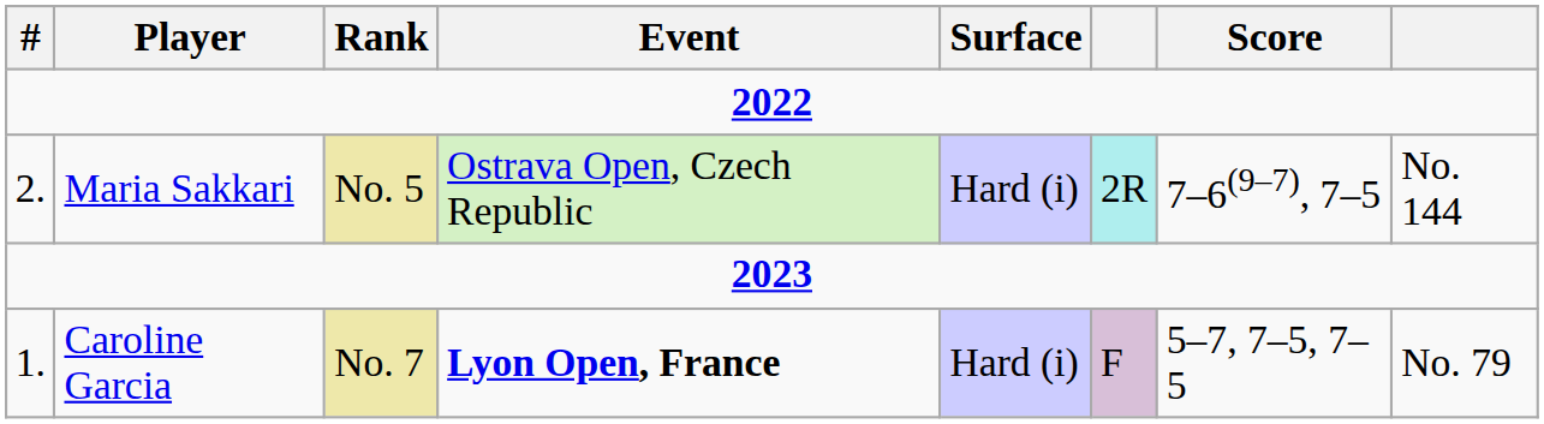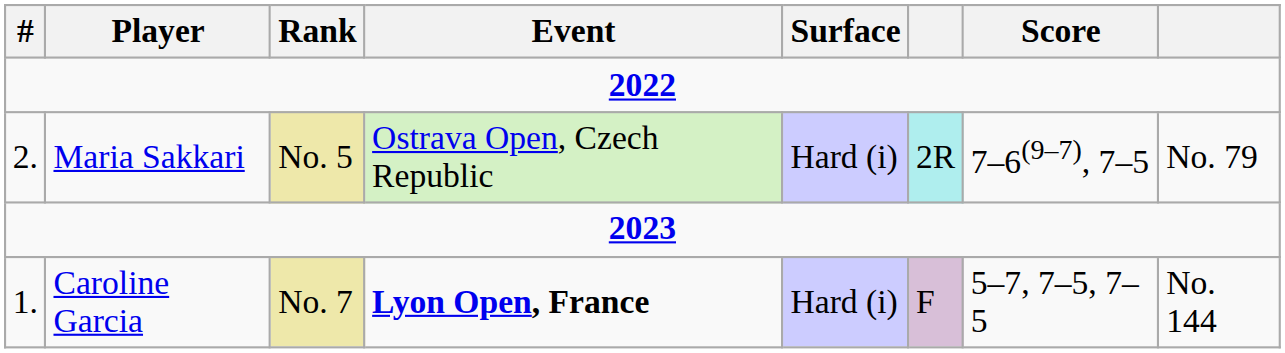Maria Sakkari | column 8: No. 144 -> No. 79
Caroline Garcia | column 8: No. 79 -> No. 144
